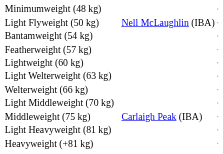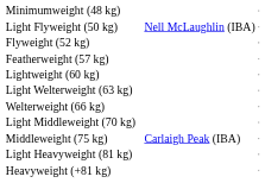+ row: Flyweight (52 kg)
- row: Bantamweight (54 kg)
